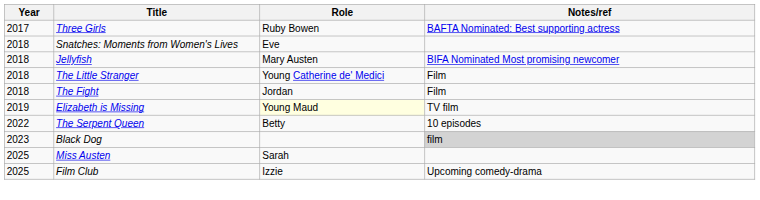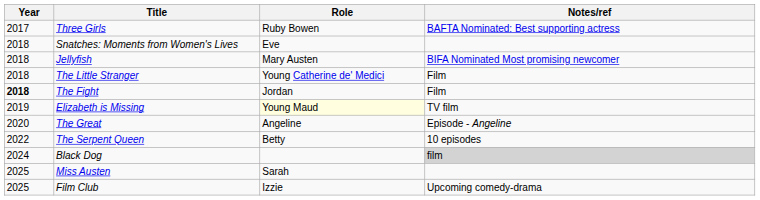The Fight | Year: normal -> bold
+ row: 2020 | The Great | Angeline | Episode - Angeline
Black Dog | Year: 2023 -> 2024
